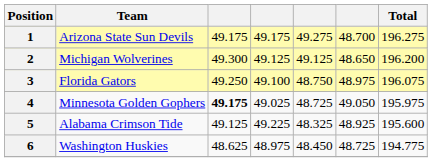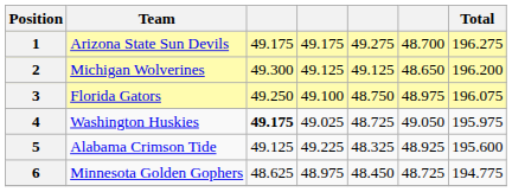4 | Team: Minnesota Golden Gophers -> Washington Huskies
6 | Team: Washington Huskies -> Minnesota Golden Gophers
